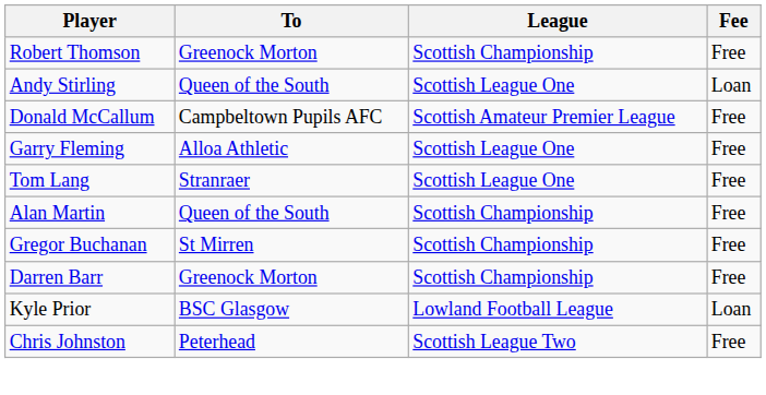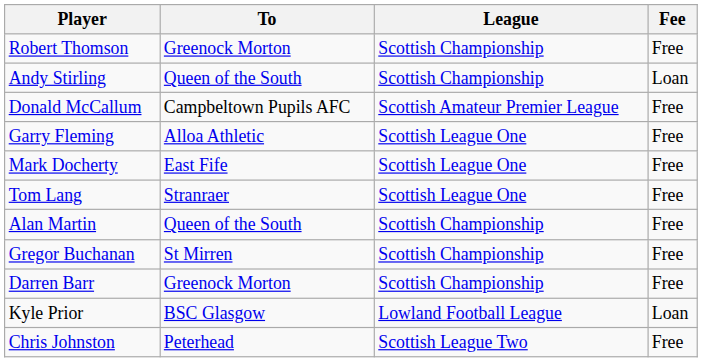Andy Stirling | League: Scottish League One -> Scottish Championship
+ row: Mark Docherty | East Fife | Scottish League One | Free
